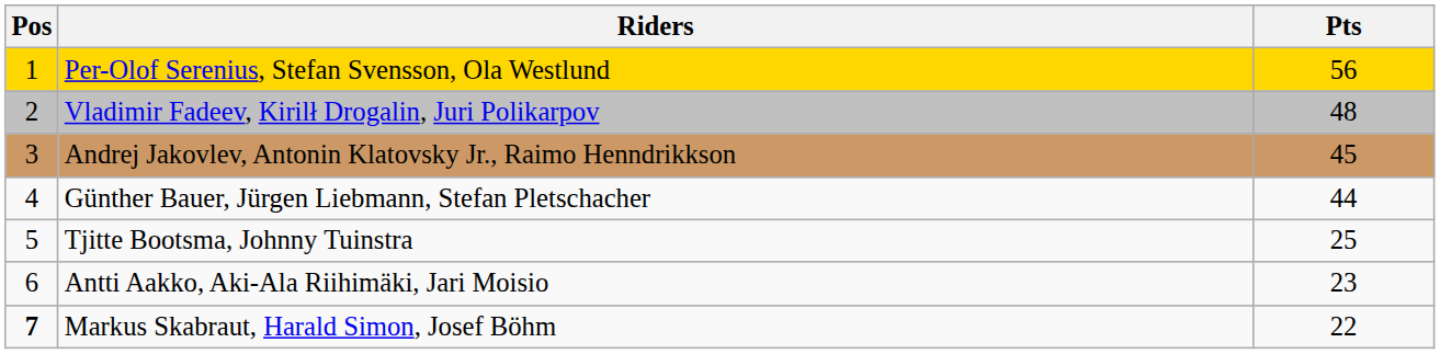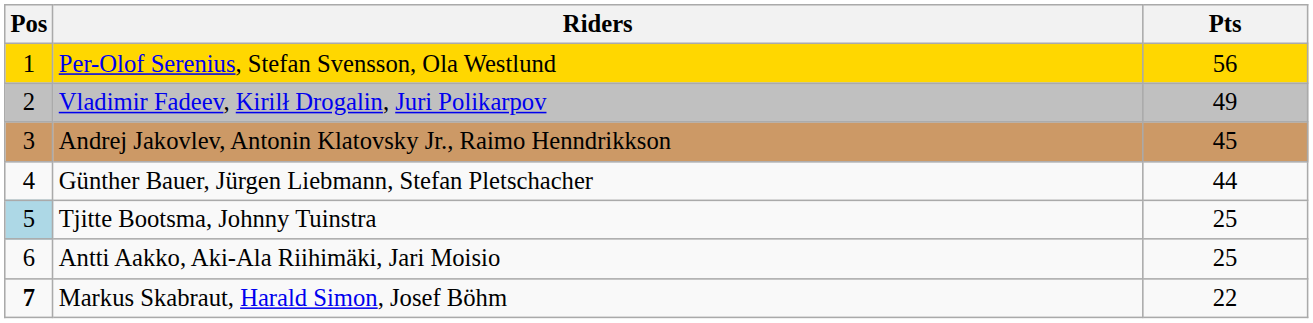Vladimir Fadeev, Kirilł Drogalin, Juri Polikarpov | Pts: 48 -> 49
Tjitte Bootsma, Johnny Tuinstra | Pos: no background -> lightblue background
Antti Aakko, Aki-Ala Riihimäki, Jari Moisio | Pts: 23 -> 25
